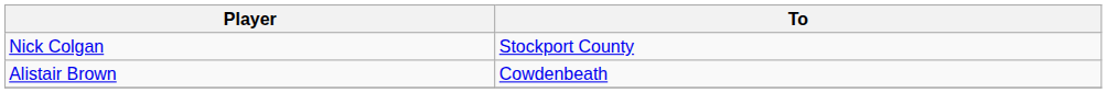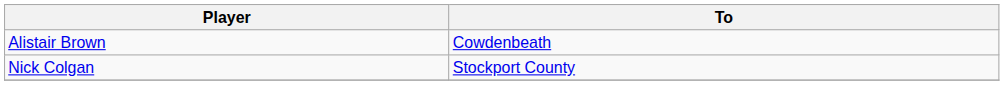rows swapped: Nick Colgan <-> Alistair Brown
